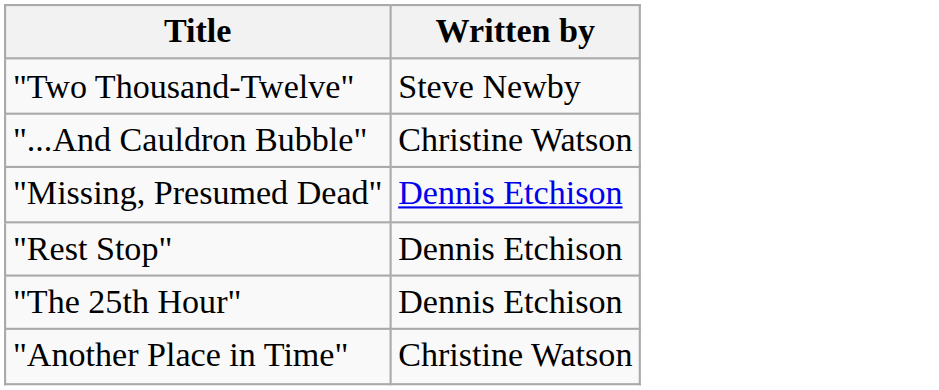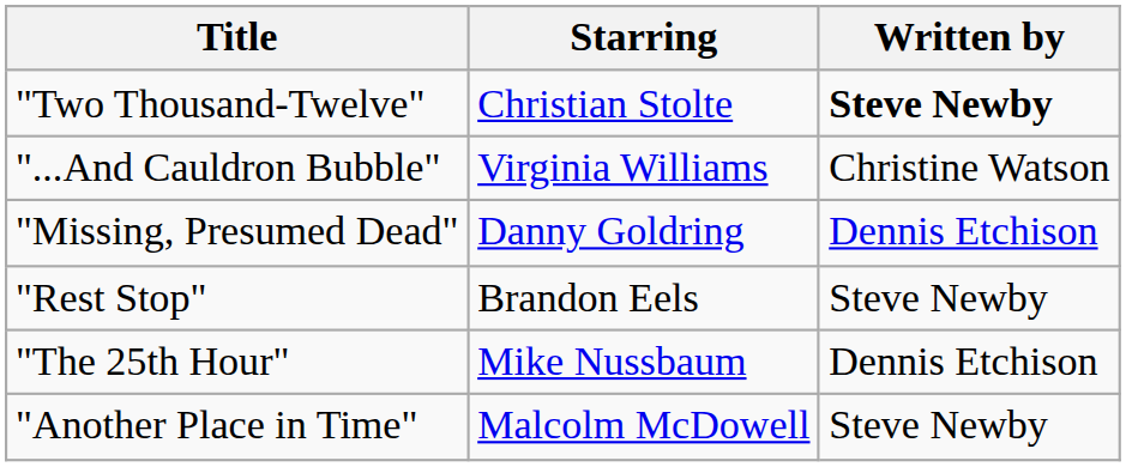+ column: Starring | Christian Stolte | Virginia Williams | Danny Goldring | Brandon Eels | Mike Nussbaum | Malcolm McDowell
"Two Thousand-Twelve" | Written by: normal -> bold
"Rest Stop" | Written by: Dennis Etchison -> Steve Newby
"Another Place in Time" | Written by: Christine Watson -> Steve Newby
